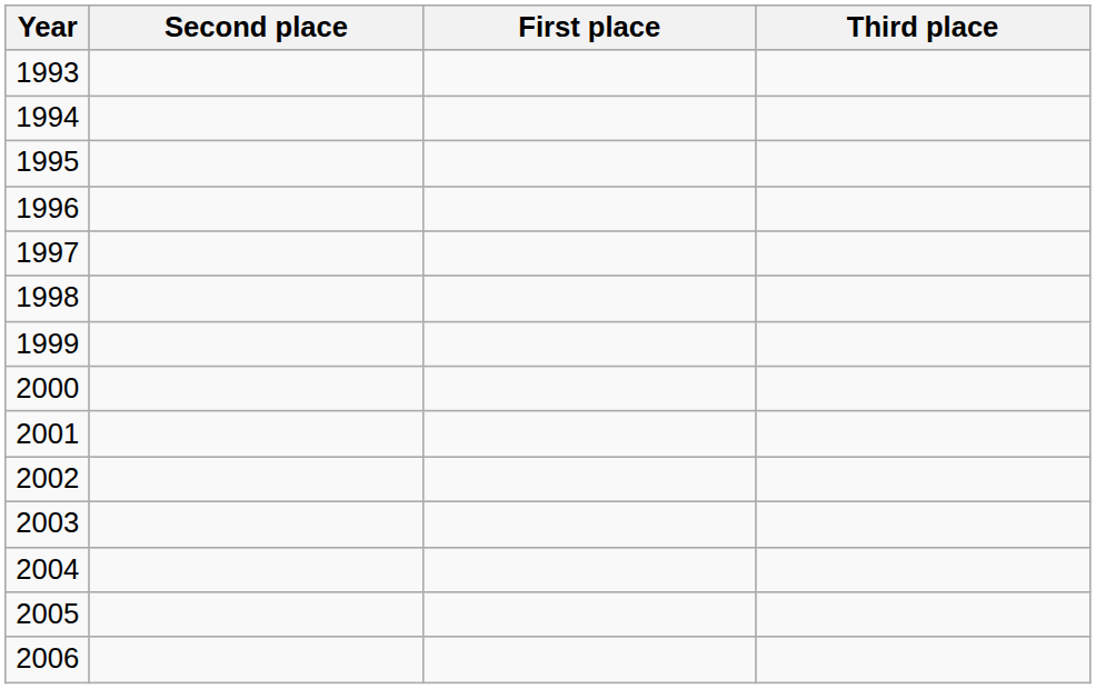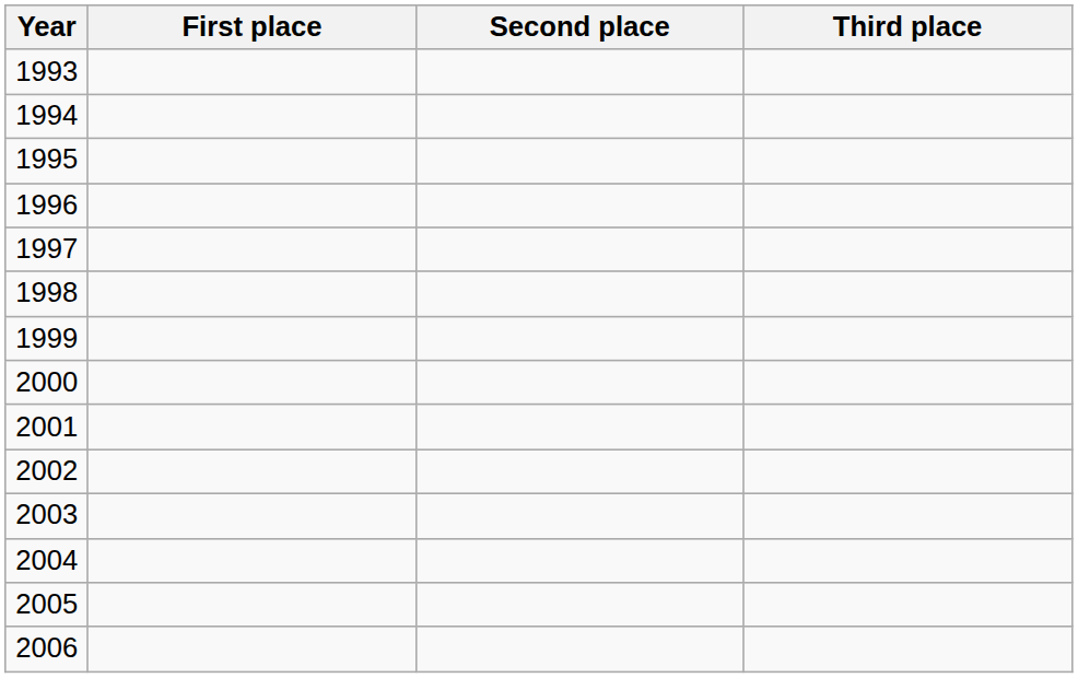columns swapped: First place <-> Second place
